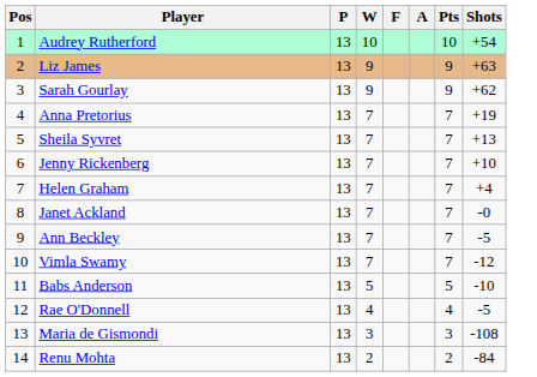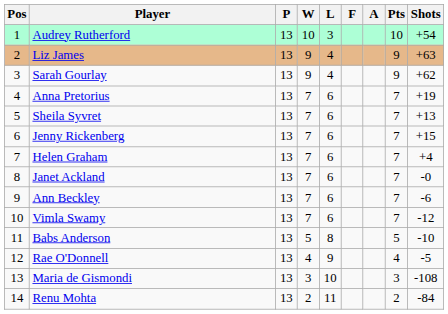+ column: L | 3 | 4 | 4 | 6 | 6 | 6 | 6 | 6 | 6 | 6 | 8 | 9 | 10 | 11
Jenny Rickenberg | Shots: +10 -> +15
Ann Beckley | Shots: -5 -> -6
